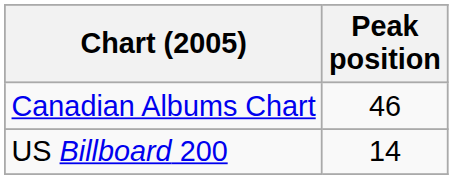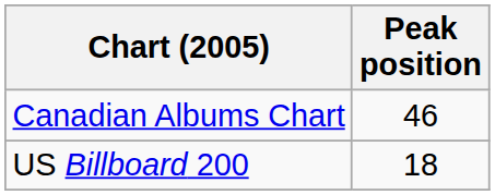US Billboard 200 | Peak position: 14 -> 18
